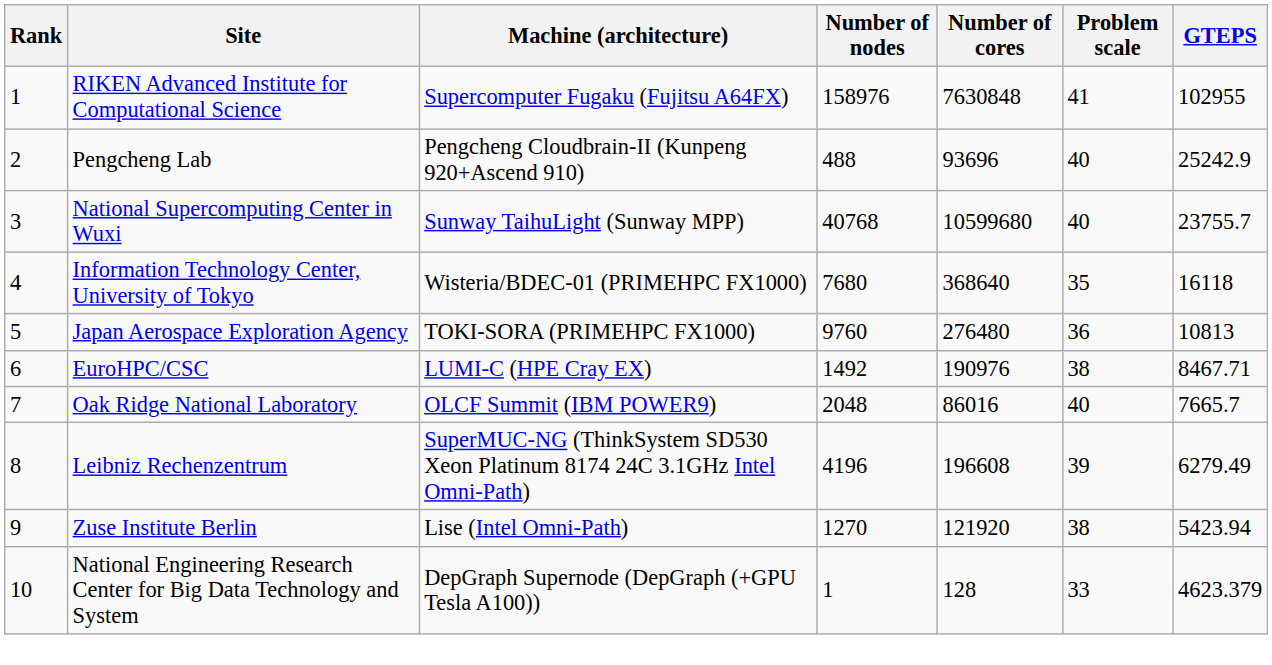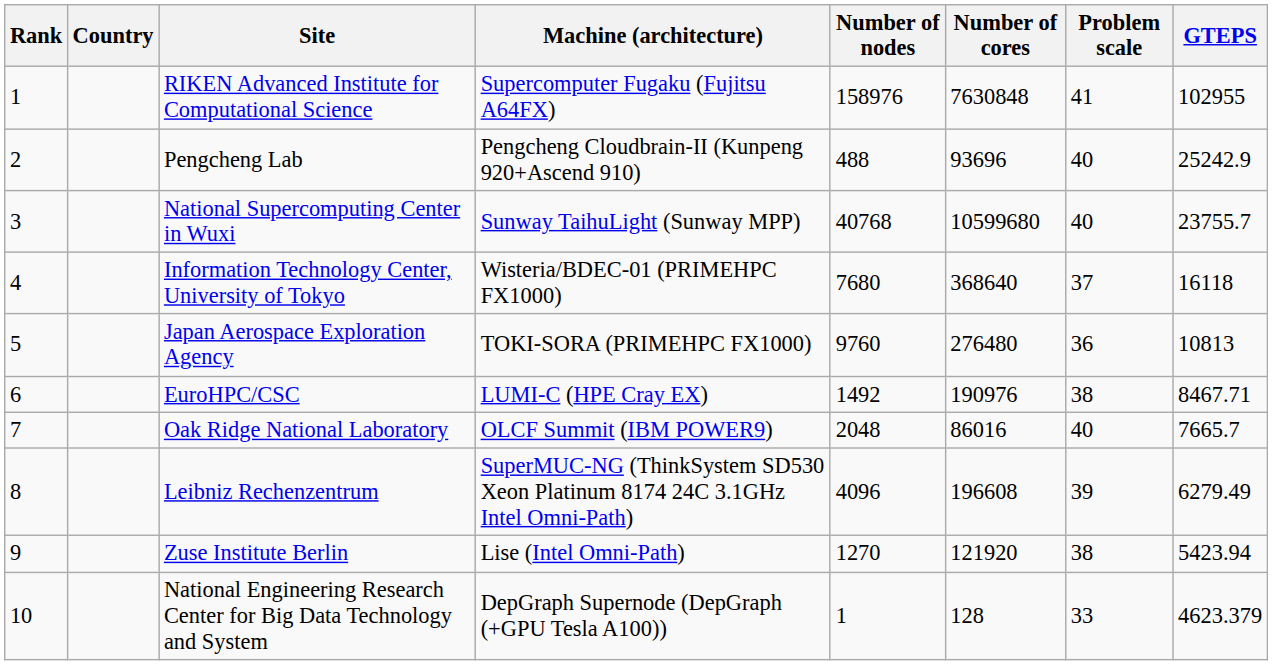+ column: Country
Information Technology Center, University of Tokyo | Problem scale: 35 -> 37
Leibniz Rechenzentrum | Number of nodes: 4196 -> 4096
